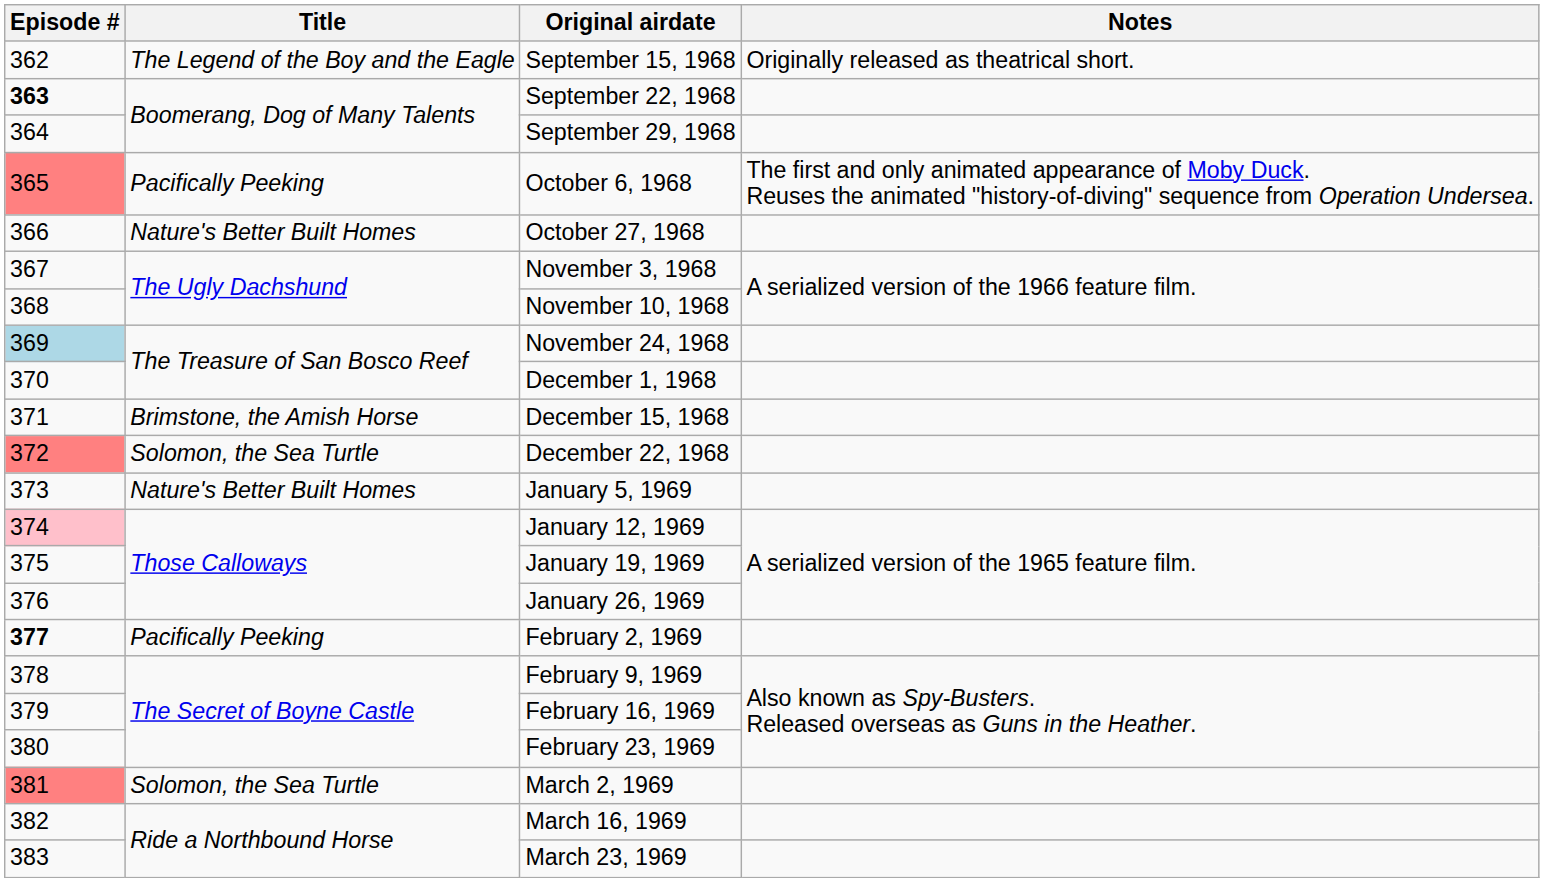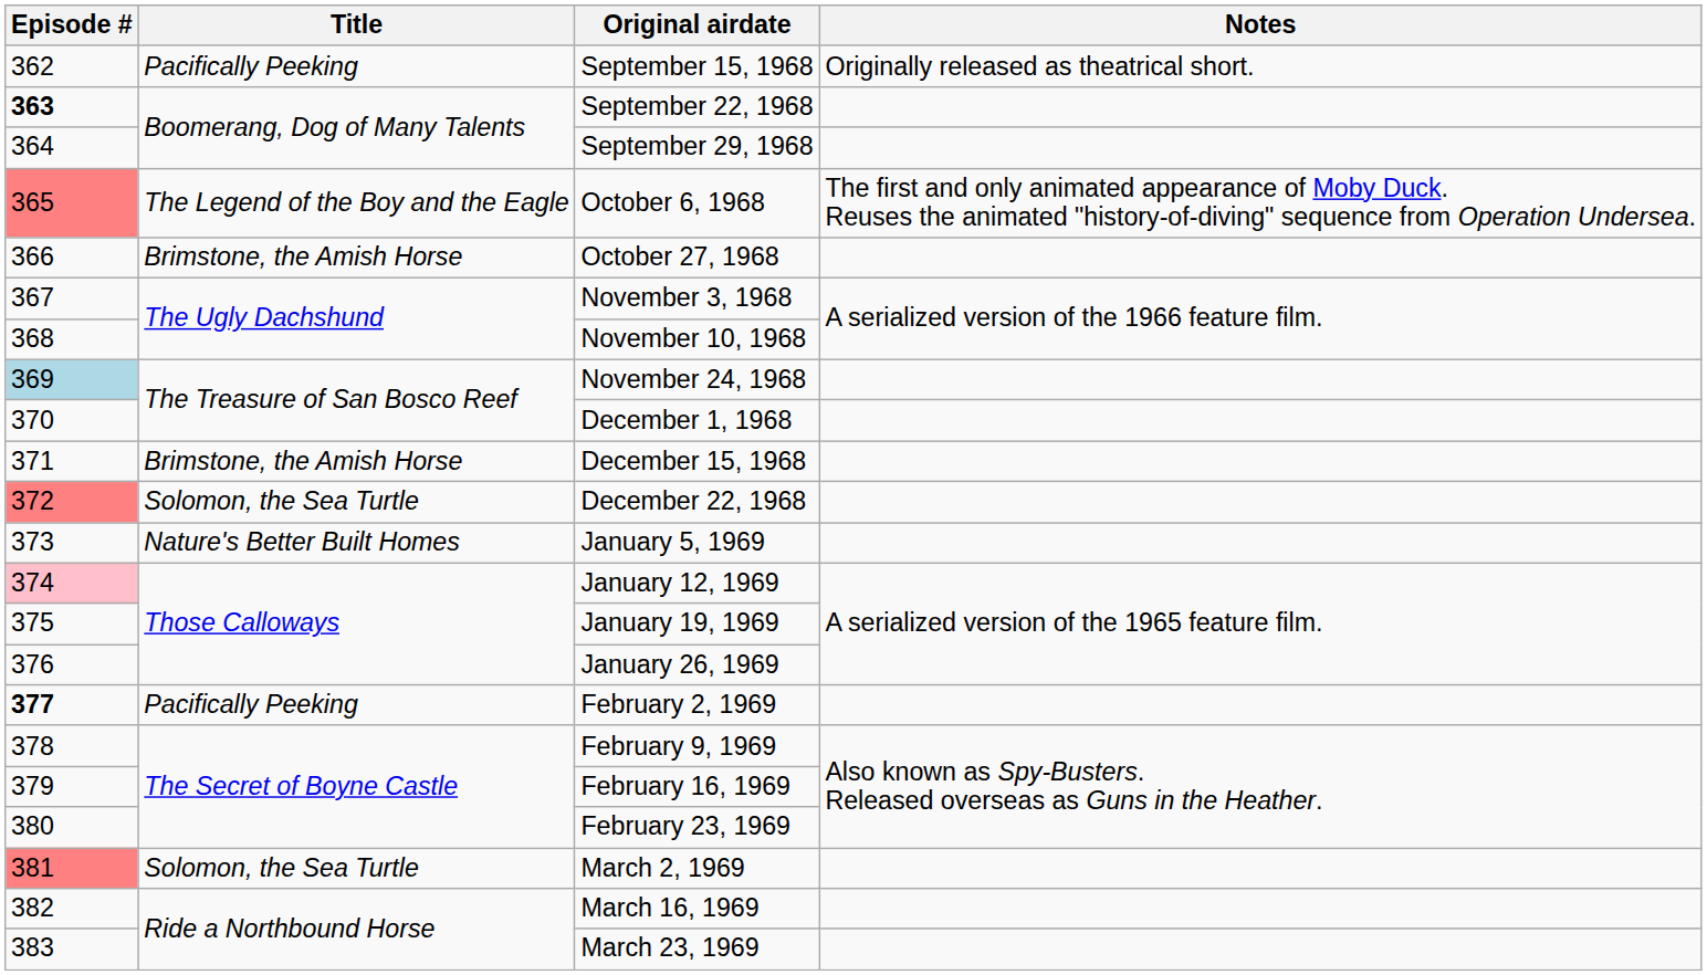September 15, 1968 | Title: The Legend of the Boy and the Eagle -> Pacifically Peeking
October 6, 1968 | Title: Pacifically Peeking -> The Legend of the Boy and the Eagle
October 27, 1968 | Title: Nature's Better Built Homes -> Brimstone, the Amish Horse
